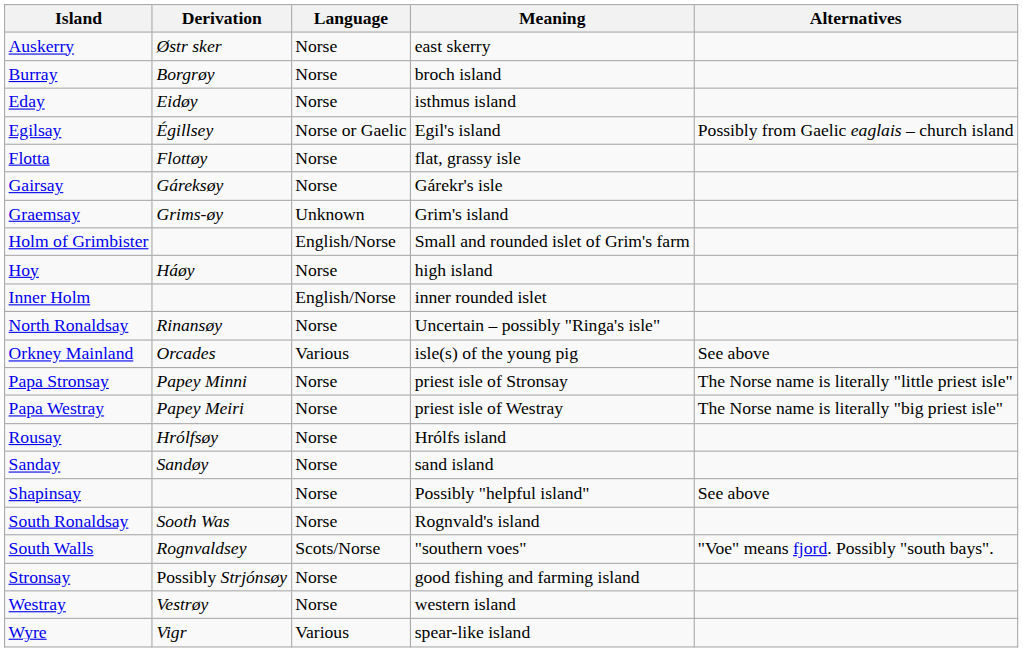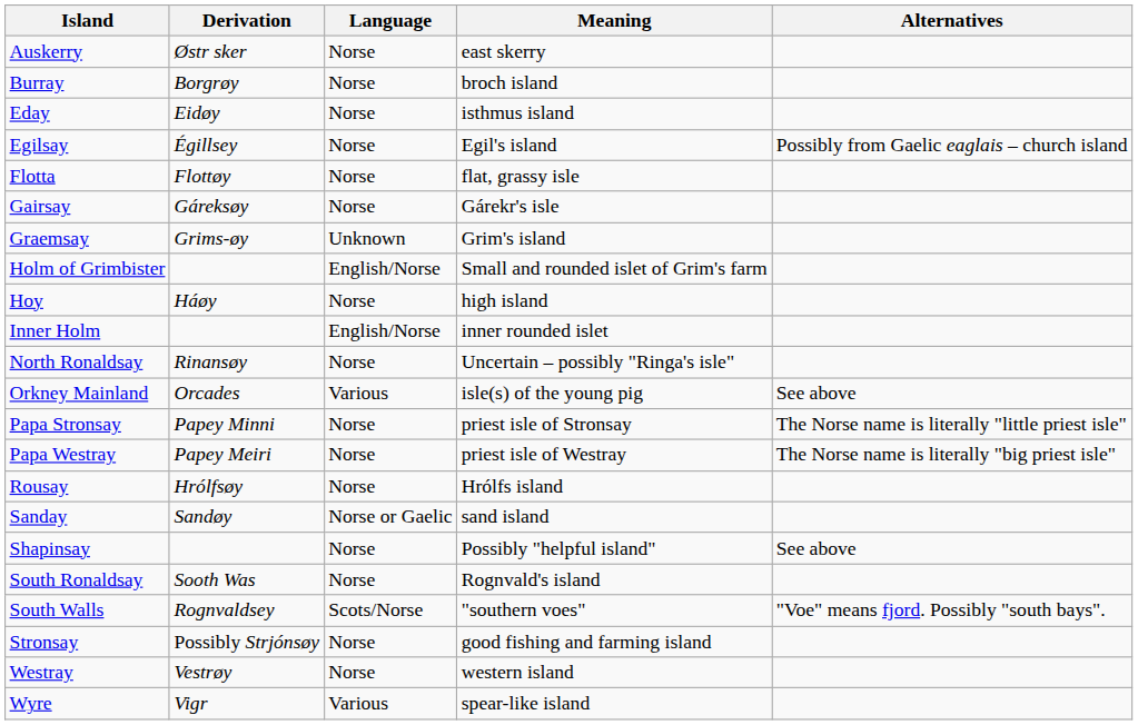Egilsay | Language: Norse or Gaelic -> Norse
Sanday | Language: Norse -> Norse or Gaelic
